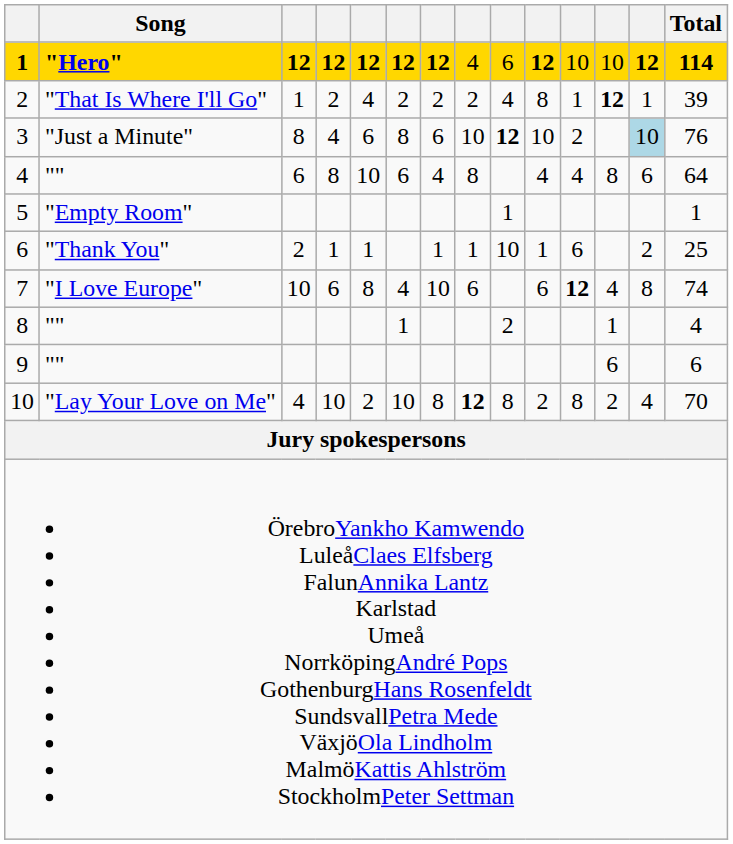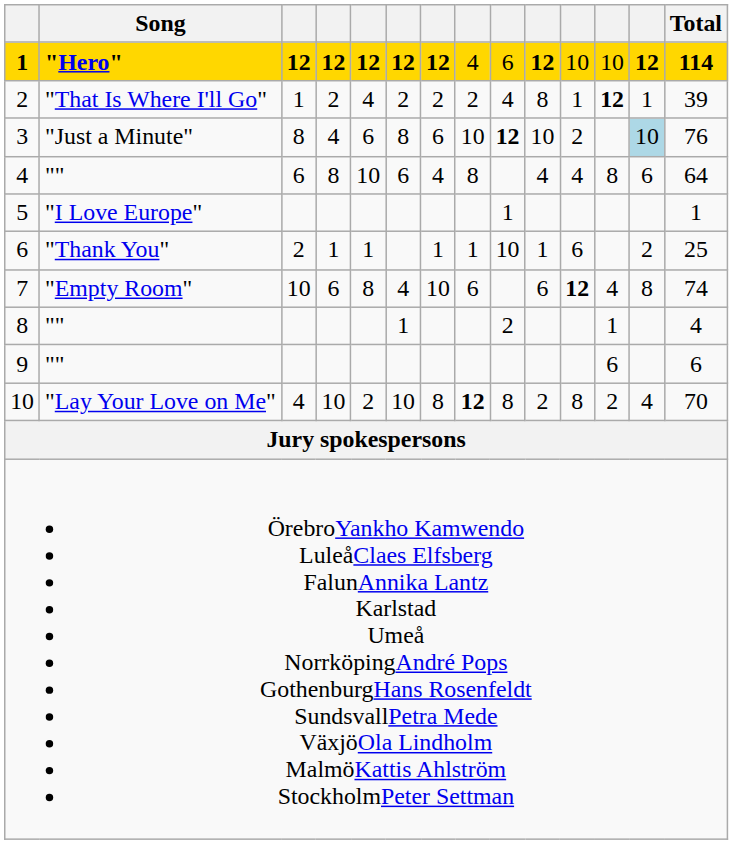5 | Song: "Empty Room" -> "I Love Europe"
7 | Song: "I Love Europe" -> "Empty Room"
